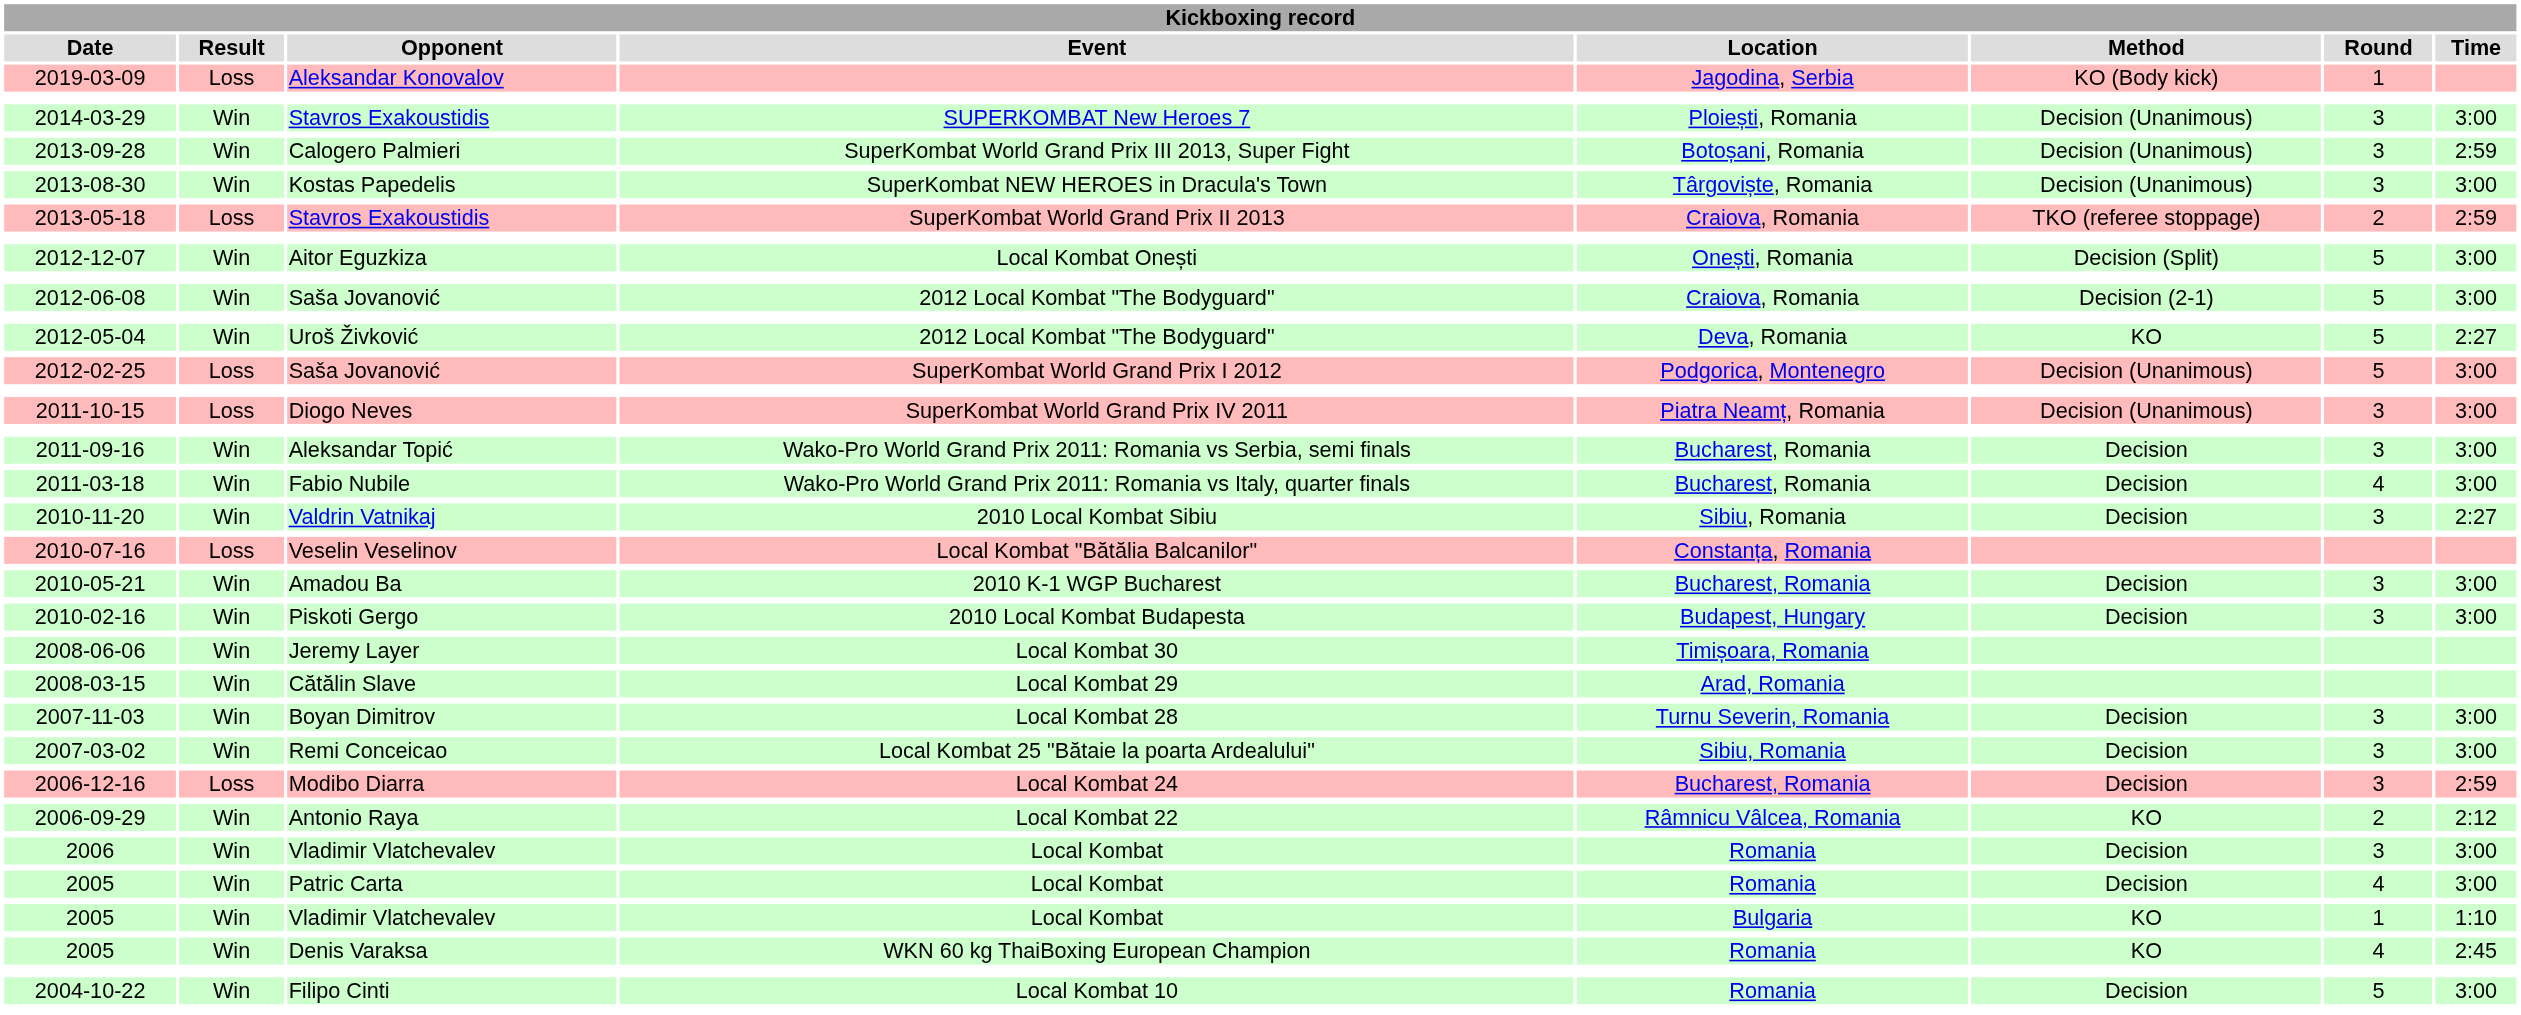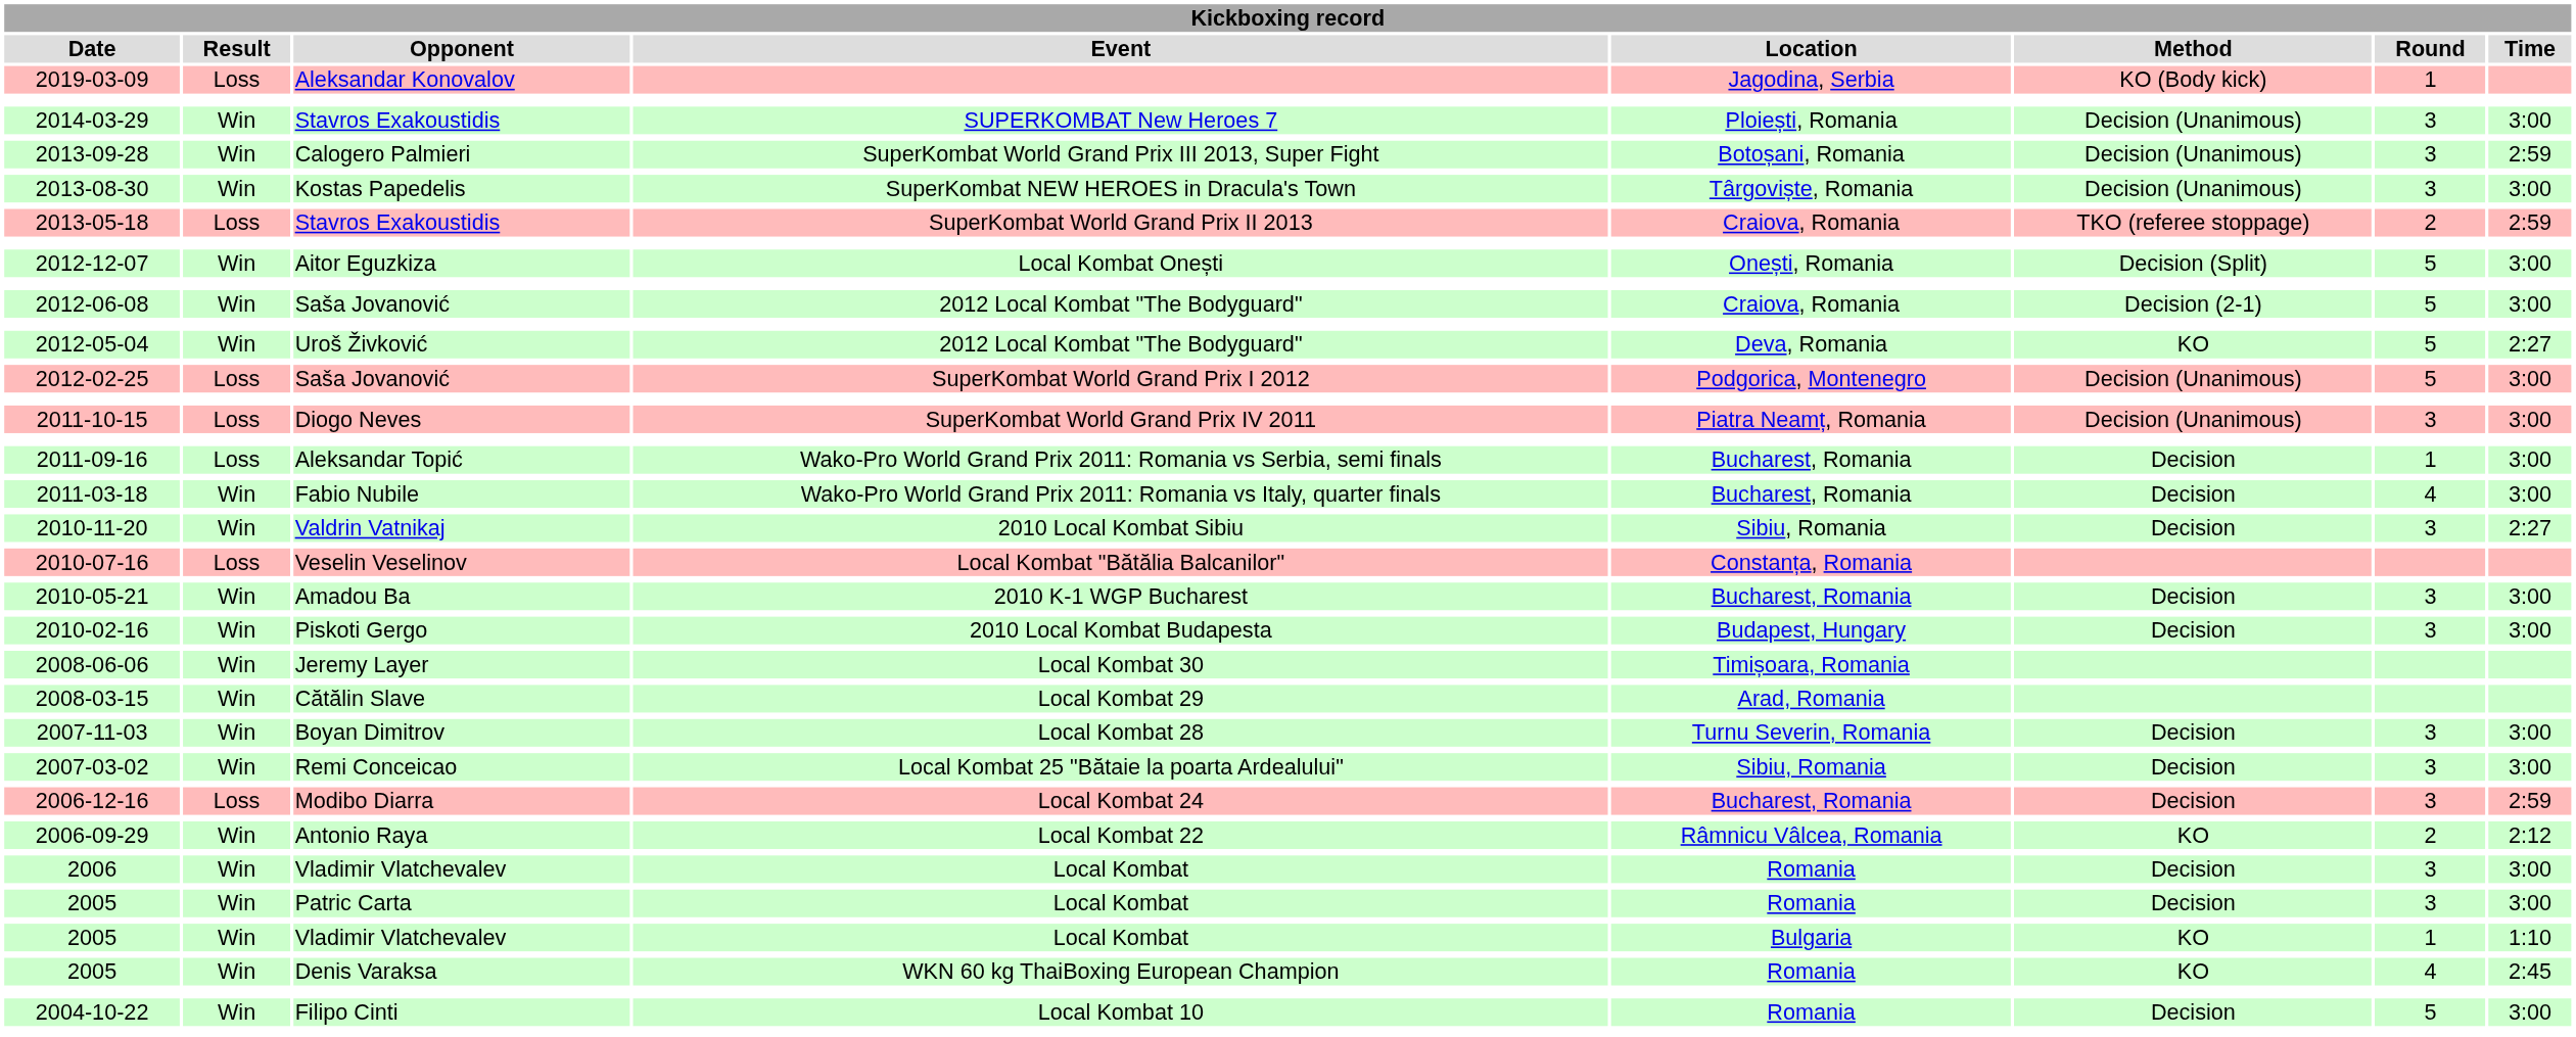2011-09-16 | Kickboxing record / Result: Win -> Loss
2011-09-16 | Kickboxing record / Round: 3 -> 1
2005 / Patric Carta | Kickboxing record / Round: 4 -> 3
